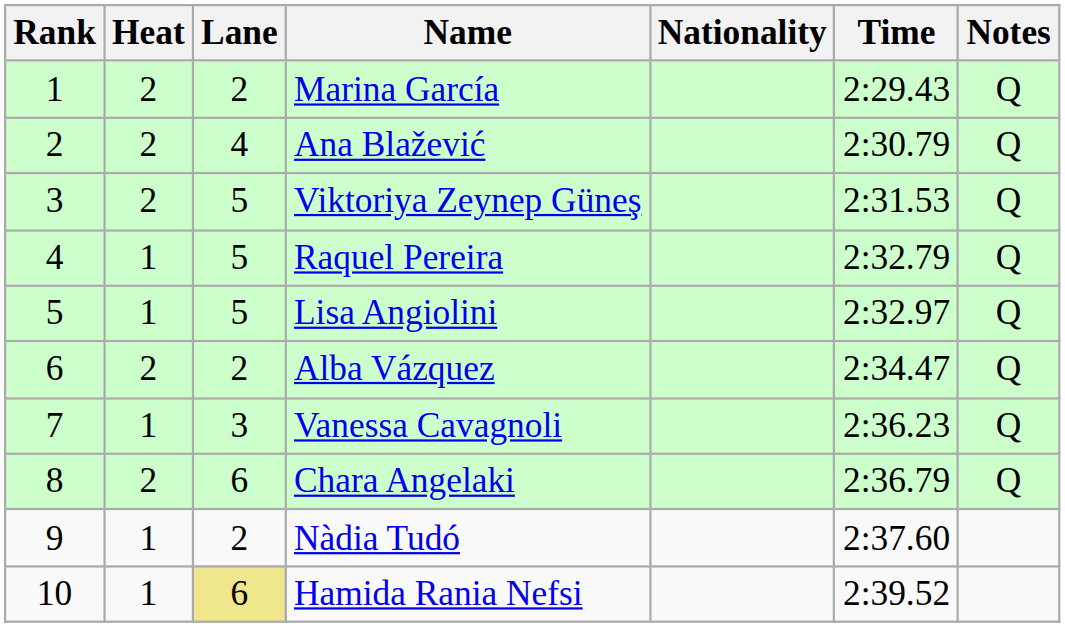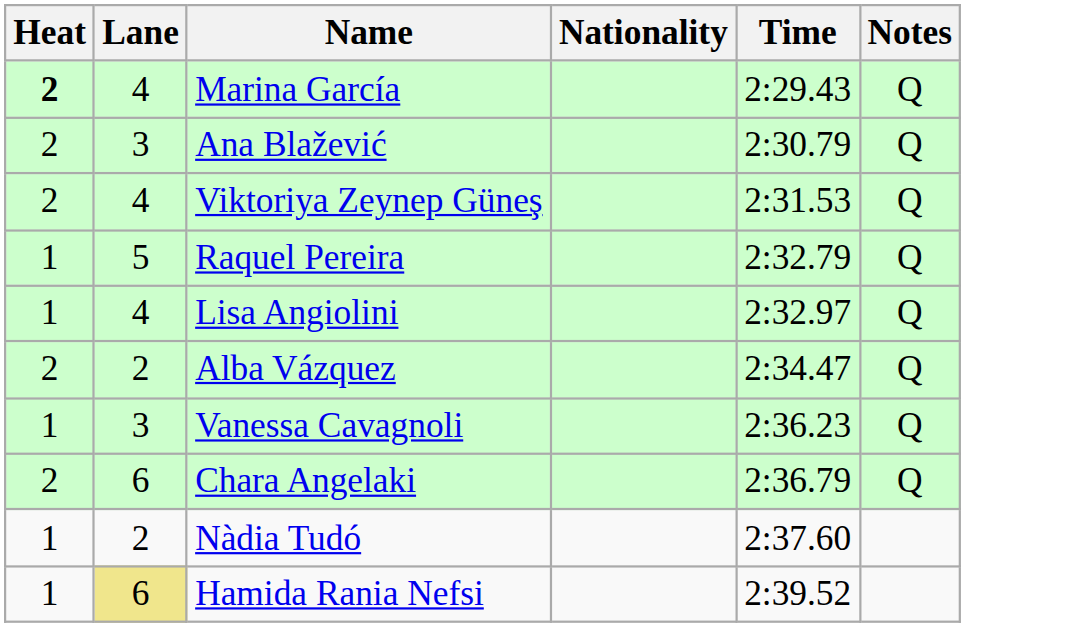- column: Rank | 1 | 2 | 3 | 4 | 5 | 6 | 7 | 8 | 9 | 10
Marina García | Heat: normal -> bold
Marina García | Lane: 2 -> 4
Ana Blažević | Lane: 4 -> 3
Viktoriya Zeynep Güneş | Lane: 5 -> 4
Lisa Angiolini | Lane: 5 -> 4
